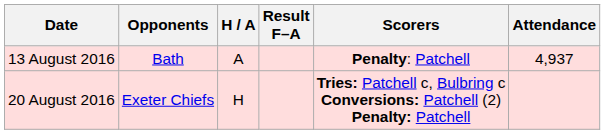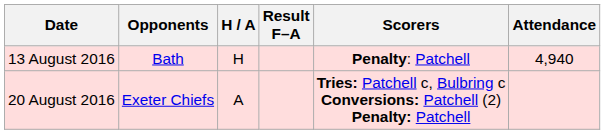13 August 2016 | H / A: A -> H
13 August 2016 | Attendance: 4,937 -> 4,940
20 August 2016 | H / A: H -> A
